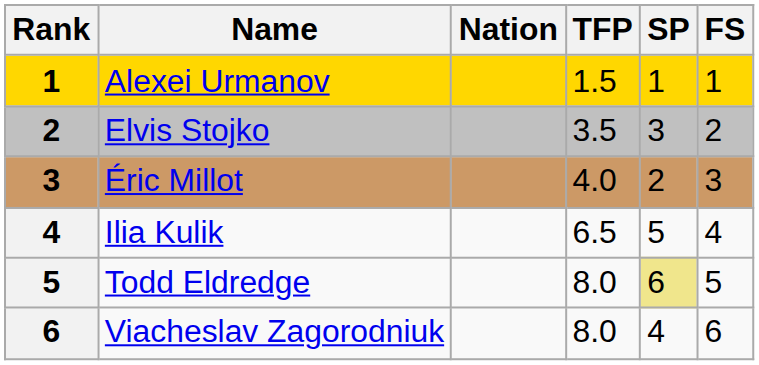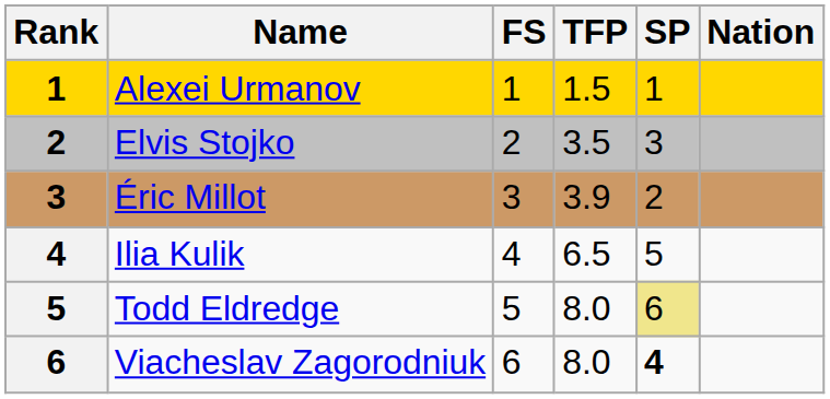columns swapped: Nation <-> FS
Éric Millot | TFP: 4.0 -> 3.9
Viacheslav Zagorodniuk | SP: normal -> bold
